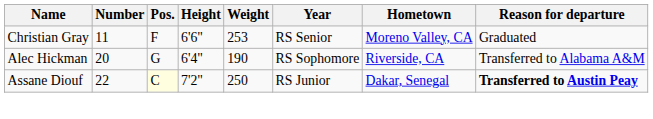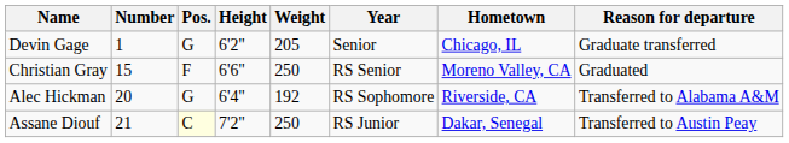+ row: Devin Gage | 1 | G | 6'2" | 205 | Senior | Chicago, IL | Graduate transferred
Christian Gray | Number: 11 -> 15
Christian Gray | Weight: 253 -> 250
Alec Hickman | Weight: 190 -> 192
Assane Diouf | Number: 22 -> 21
Assane Diouf | Reason for departure: bold -> normal
